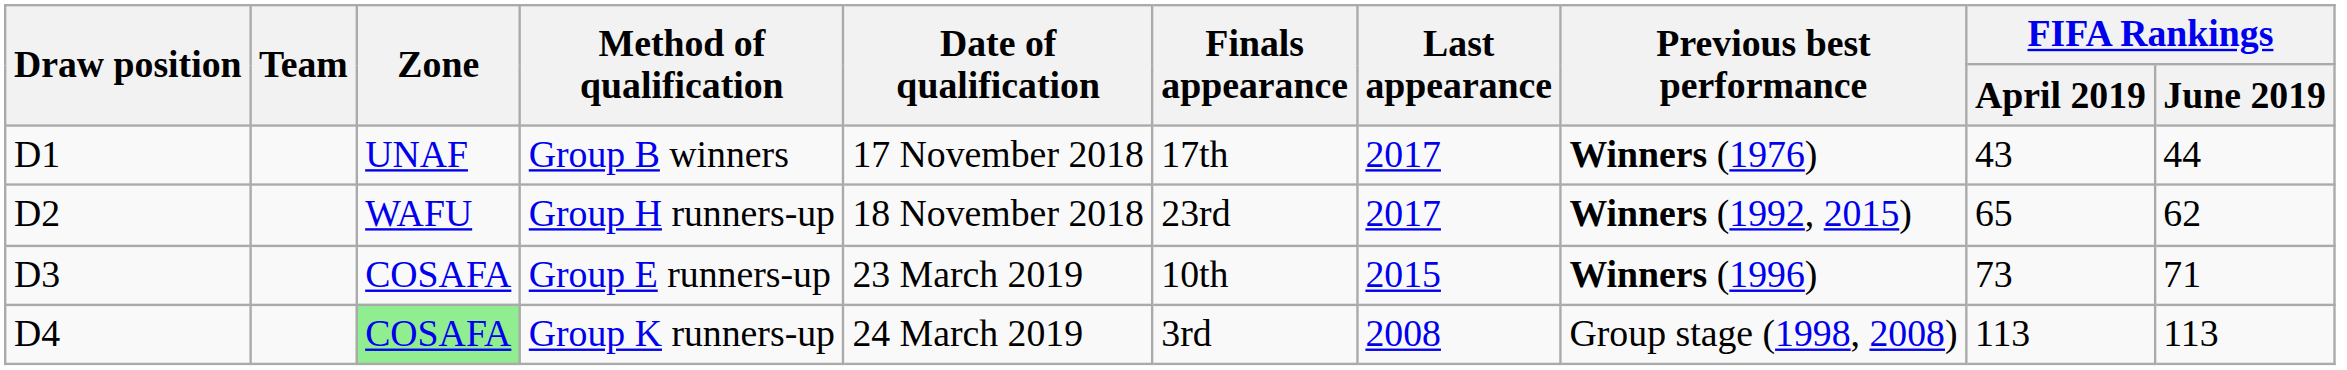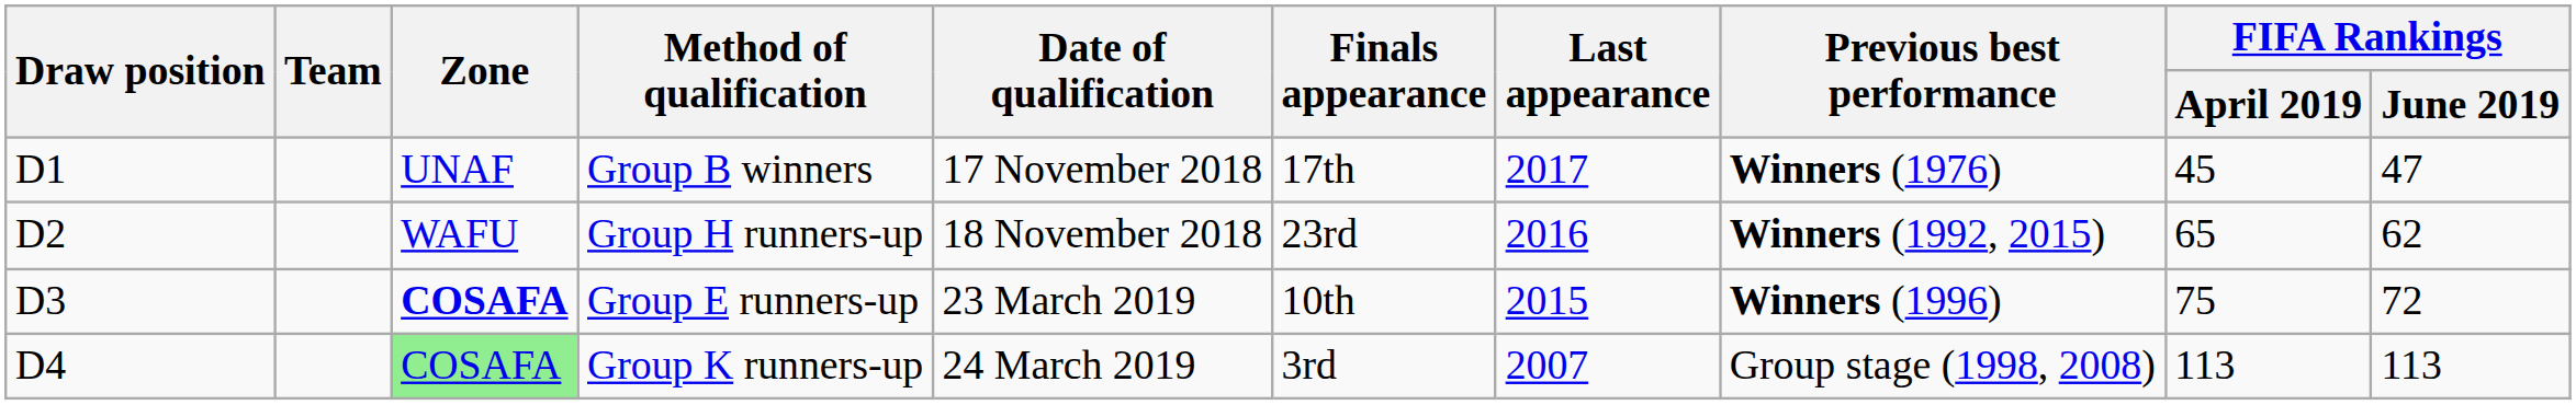Group B winners | FIFA Rankings / April 2019: 43 -> 45
Group B winners | FIFA Rankings / June 2019: 44 -> 47
Group H runners-up | Last appearance: 2017 -> 2016
Group E runners-up | Zone: normal -> bold
Group E runners-up | FIFA Rankings / April 2019: 73 -> 75
Group E runners-up | FIFA Rankings / June 2019: 71 -> 72
Group K runners-up | Last appearance: 2008 -> 2007
